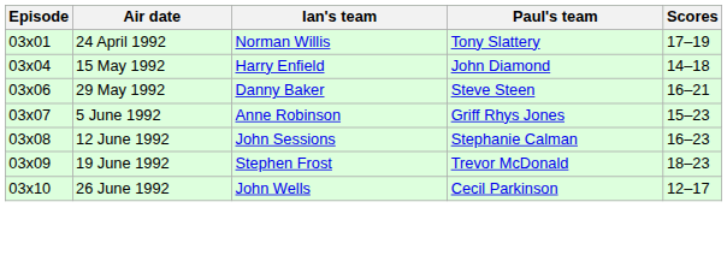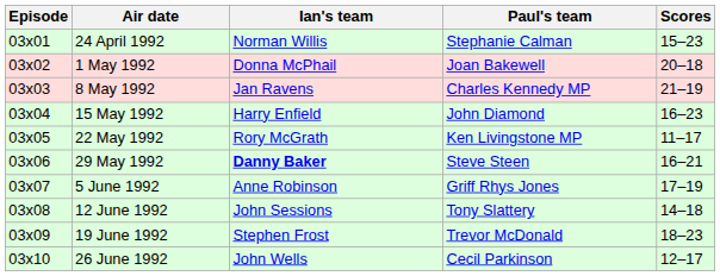24 April 1992 | Paul's team: Tony Slattery -> Stephanie Calman
24 April 1992 | Scores: 17–19 -> 15–23
+ row: 03x02 | 1 May 1992 | Donna McPhail | Joan Bakewell | 20–18
+ row: 03x03 | 8 May 1992 | Jan Ravens | Charles Kennedy MP | 21–19
15 May 1992 | Scores: 14–18 -> 16–23
+ row: 03x05 | 22 May 1992 | Rory McGrath | Ken Livingstone MP | 11–17
29 May 1992 | Ian's team: normal -> bold
5 June 1992 | Scores: 15–23 -> 17–19
12 June 1992 | Paul's team: Stephanie Calman -> Tony Slattery
12 June 1992 | Scores: 16–23 -> 14–18
